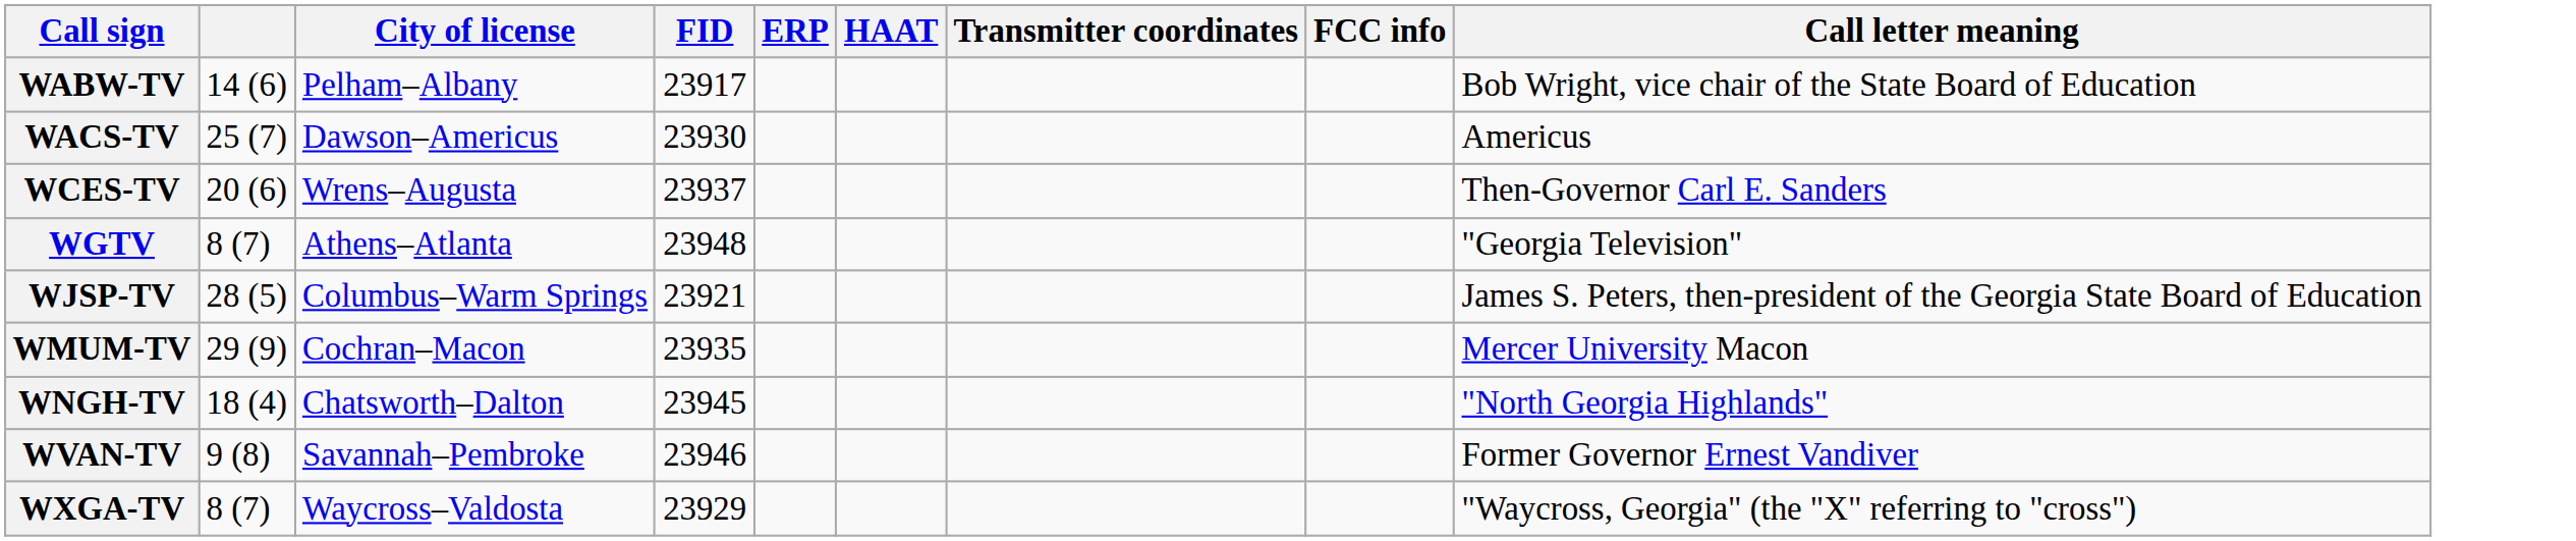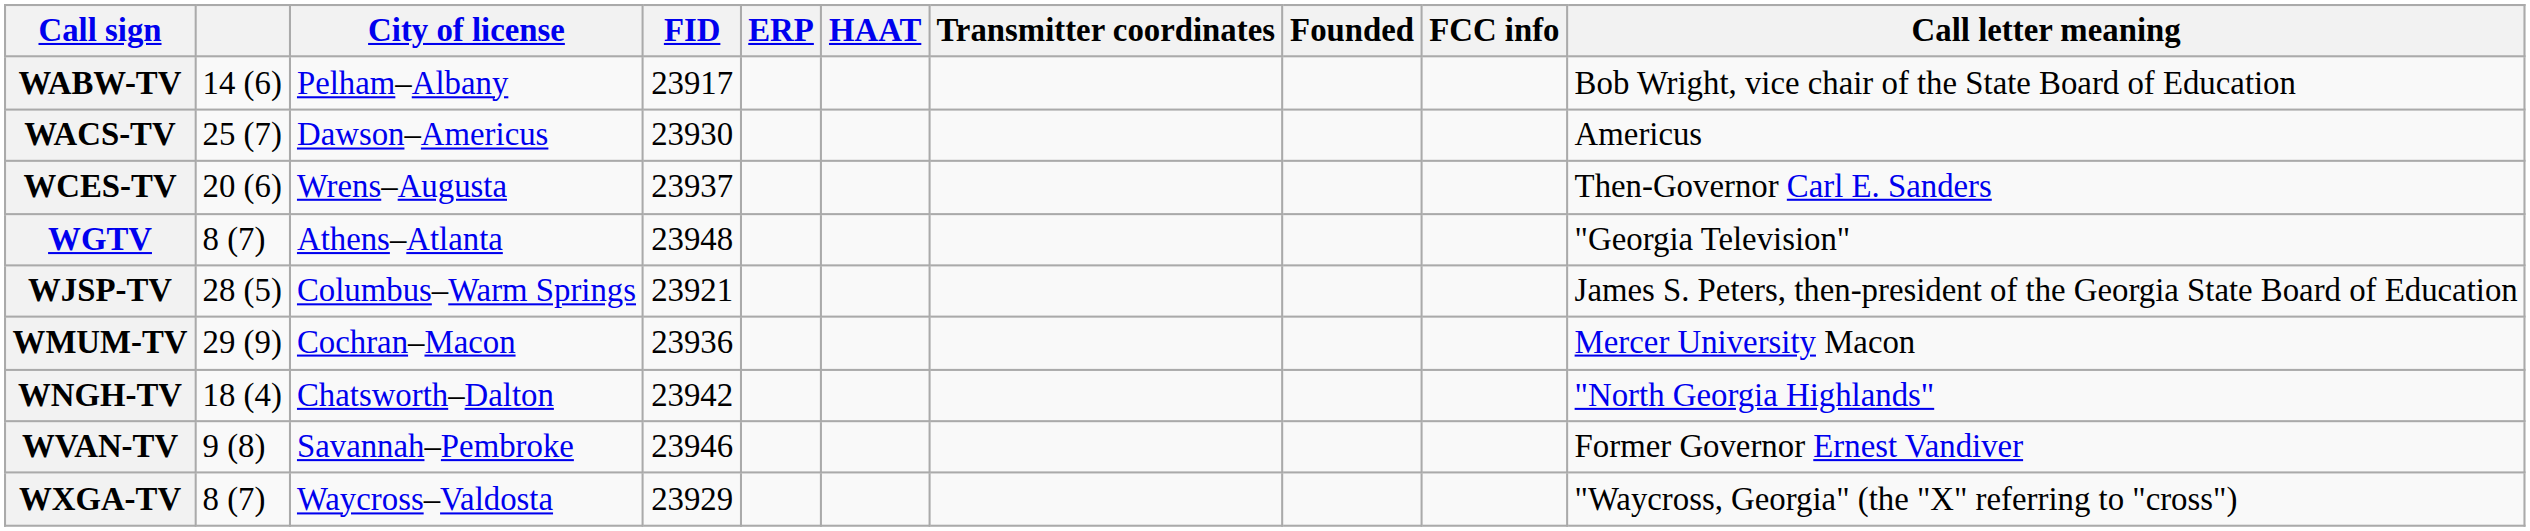+ column: Founded
WMUM-TV | FID: 23935 -> 23936
WNGH-TV | FID: 23945 -> 23942
